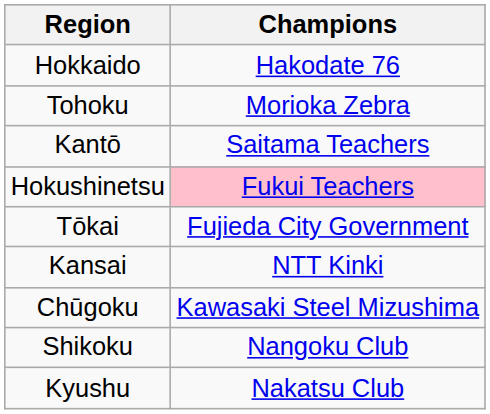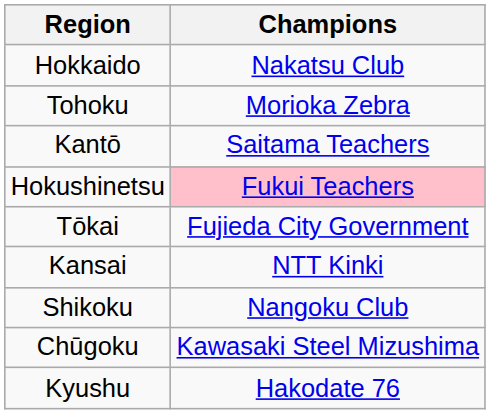Hokkaido | Champions: Hakodate 76 -> Nakatsu Club
rows swapped: Chūgoku <-> Shikoku
Kyushu | Champions: Nakatsu Club -> Hakodate 76
